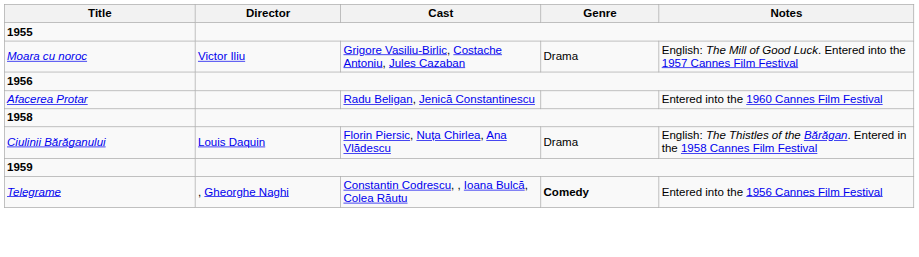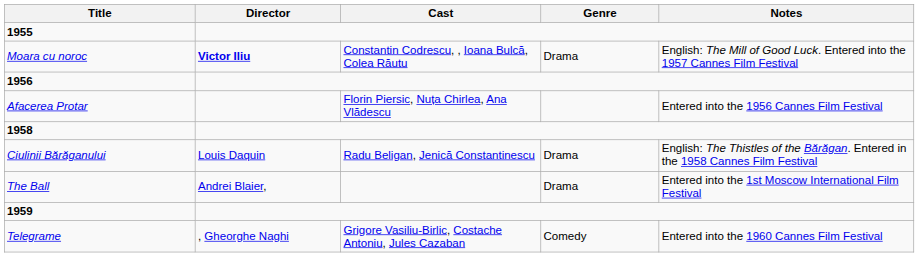Moara cu noroc | Director: normal -> bold
Moara cu noroc | Cast: Grigore Vasiliu-Birlic, Costache Antoniu, Jules Cazaban -> Constantin Codrescu, , Ioana Bulcă, Colea Răutu
Afacerea Protar | Cast: Radu Beligan, Jenică Constantinescu -> Florin Piersic, Nuța Chirlea, Ana Vlădescu
Afacerea Protar | Notes: Entered into the 1960 Cannes Film Festival -> Entered into the 1956 Cannes Film Festival
Ciulinii Bărăganului | Cast: Florin Piersic, Nuța Chirlea, Ana Vlădescu -> Radu Beligan, Jenică Constantinescu
+ row: The Ball | Andrei Blaier, | Drama | Entered into the 1st Moscow International Film Festival
Telegrame | Cast: Constantin Codrescu, , Ioana Bulcă, Colea Răutu -> Grigore Vasiliu-Birlic, Costache Antoniu, Jules Cazaban
Telegrame | Genre: bold -> normal
Telegrame | Notes: Entered into the 1956 Cannes Film Festival -> Entered into the 1960 Cannes Film Festival
